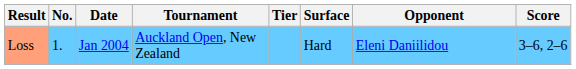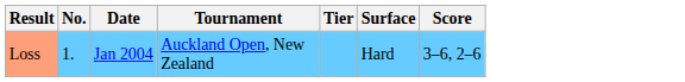- column: Opponent | Eleni Daniilidou
